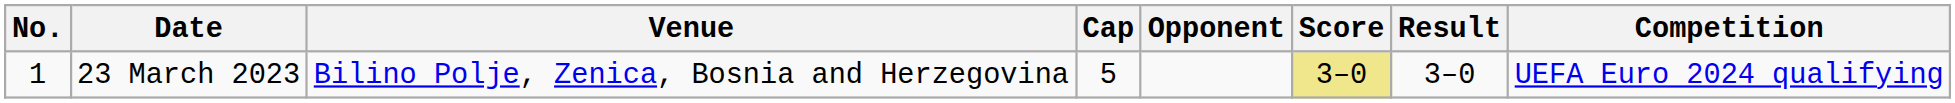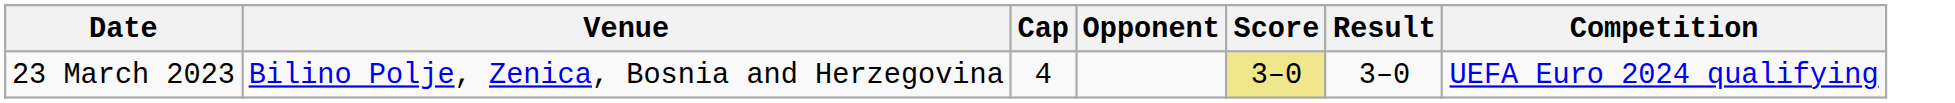- column: No. | 1
23 March 2023 | Cap: 5 -> 4
